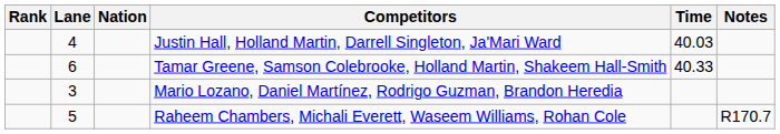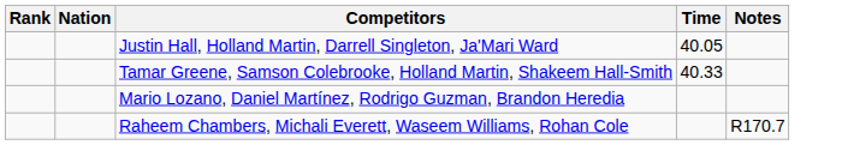- column: Lane | 4 | 6 | 3 | 5
Justin Hall, Holland Martin, Darrell Singleton, Ja'Mari Ward | Time: 40.03 -> 40.05
